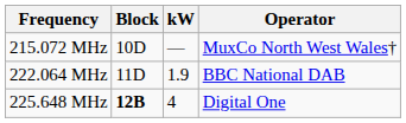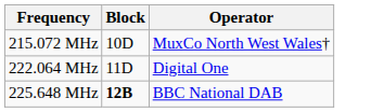- column: kW | — | 1.9 | 4
222.064 MHz | Operator: BBC National DAB -> Digital One
225.648 MHz | Operator: Digital One -> BBC National DAB
